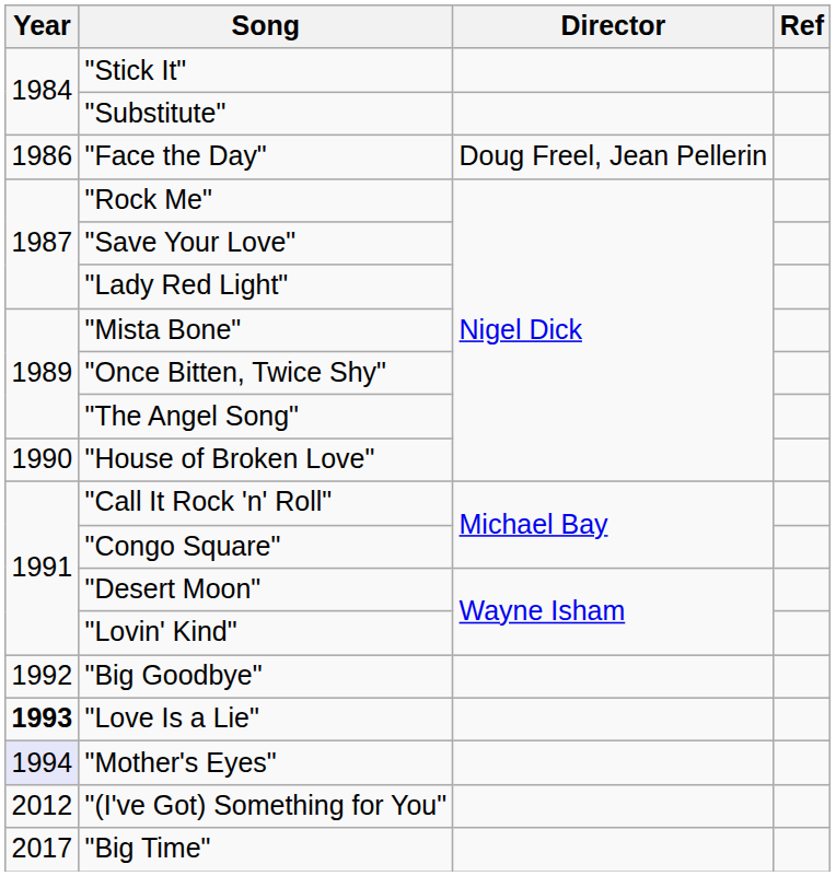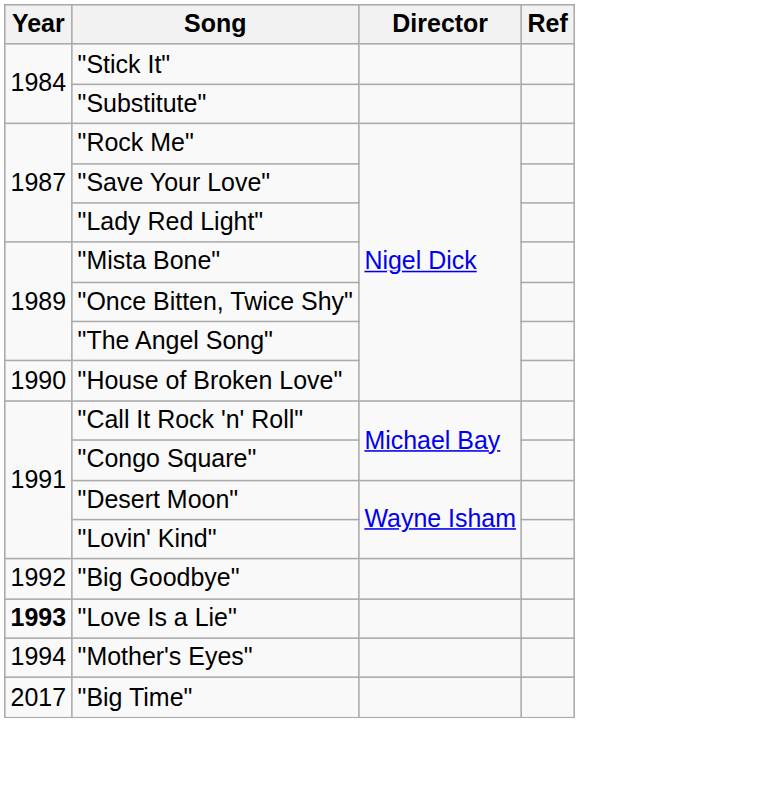- row: 1986 | "Face the Day" | Doug Freel, Jean Pellerin
"Mother's Eyes" | Year: lavender background -> no background
- row: 2012 | "(I've Got) Something for You"
